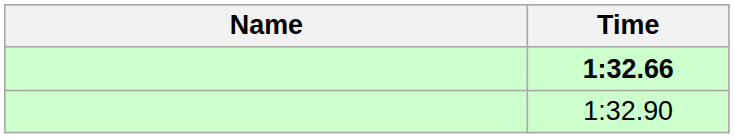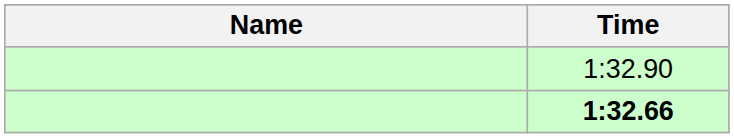rows swapped: 1:32.66 <-> 1:32.90
